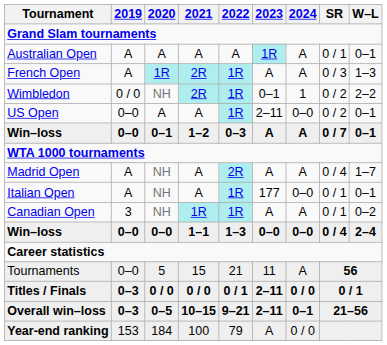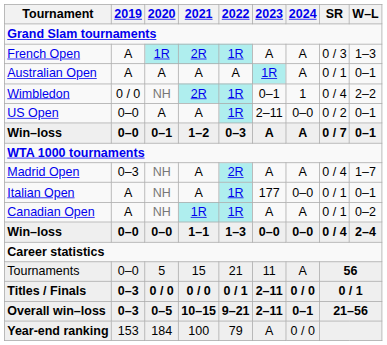rows swapped: Australian Open <-> French Open
Wimbledon | SR: 0 / 2 -> 0 / 4
Madrid Open | 2019: A -> 0–3
Canadian Open | 2019: 3 -> A
